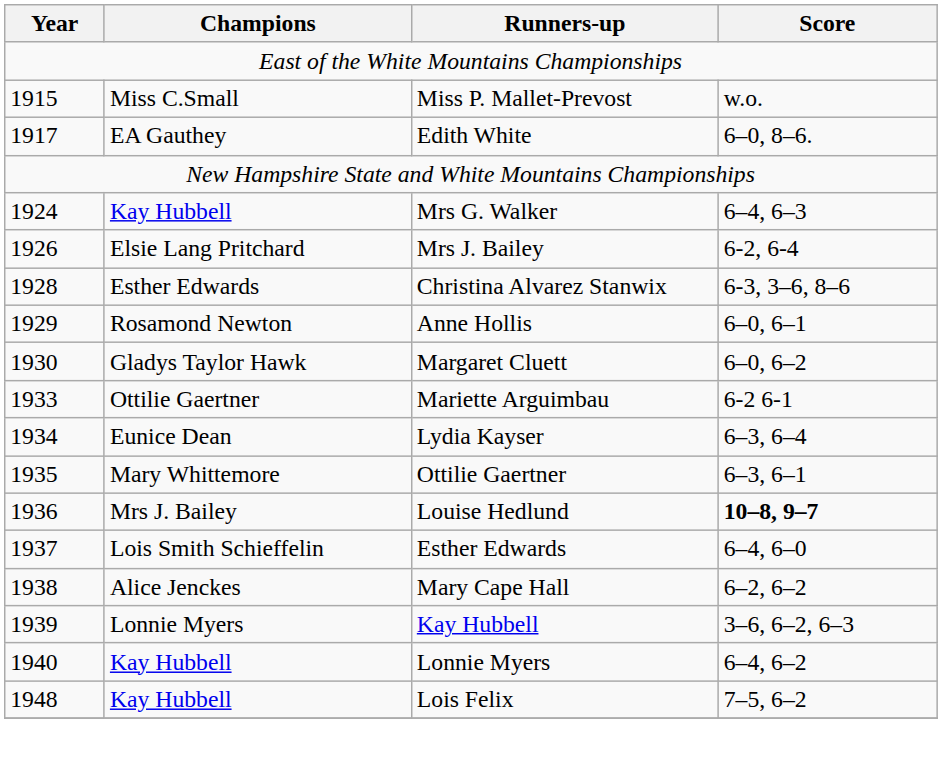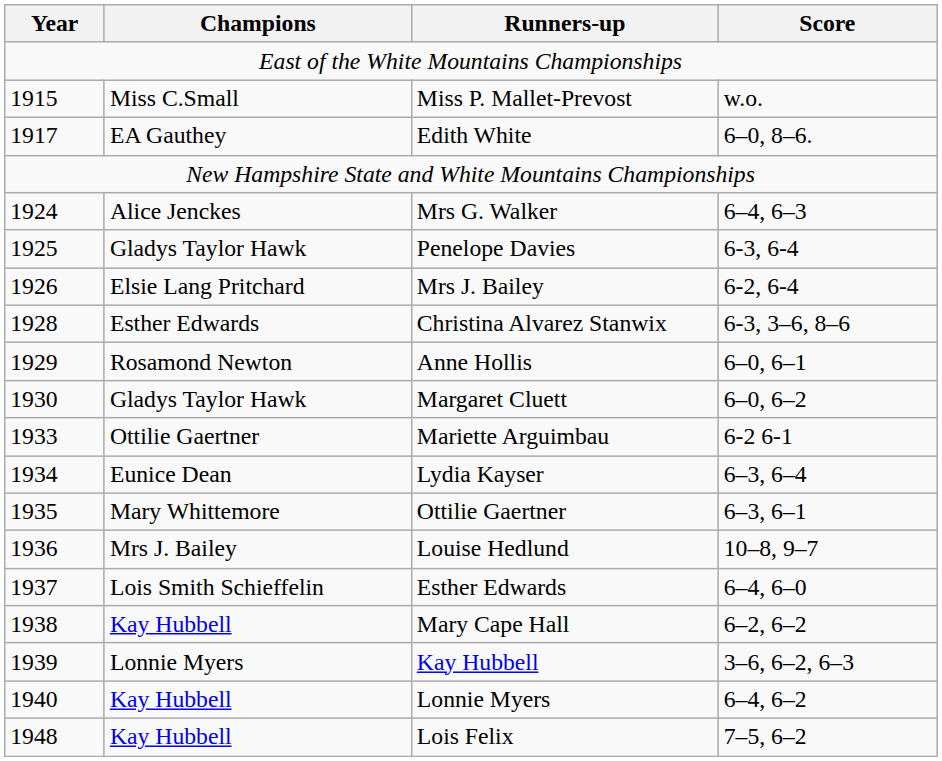Mrs G. Walker | Champions: Kay Hubbell -> Alice Jenckes
+ row: 1925 | Gladys Taylor Hawk | Penelope Davies | 6-3, 6-4
Louise Hedlund | Score: bold -> normal
Mary Cape Hall | Champions: Alice Jenckes -> Kay Hubbell
